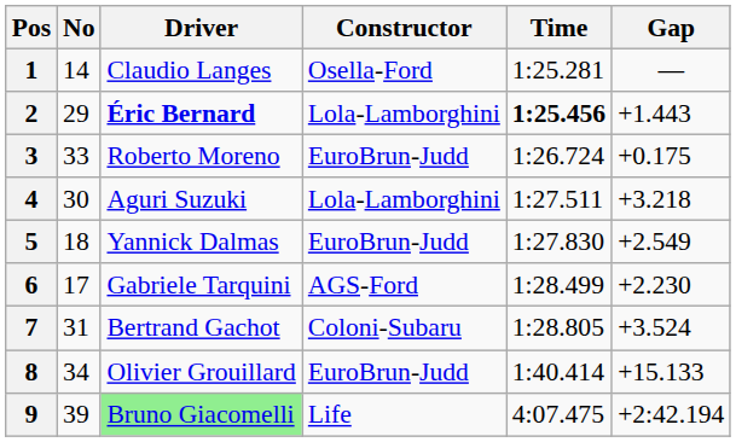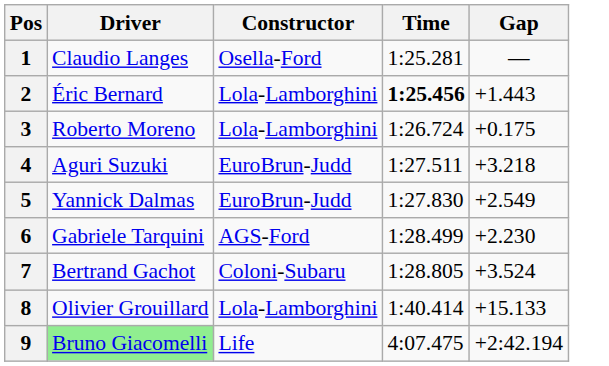- column: No | 14 | 29 | 33 | 30 | 18 | 17 | 31 | 34 | 39
2 | Driver: bold -> normal
3 | Constructor: EuroBrun-Judd -> Lola-Lamborghini
4 | Constructor: Lola-Lamborghini -> EuroBrun-Judd
8 | Constructor: EuroBrun-Judd -> Lola-Lamborghini
